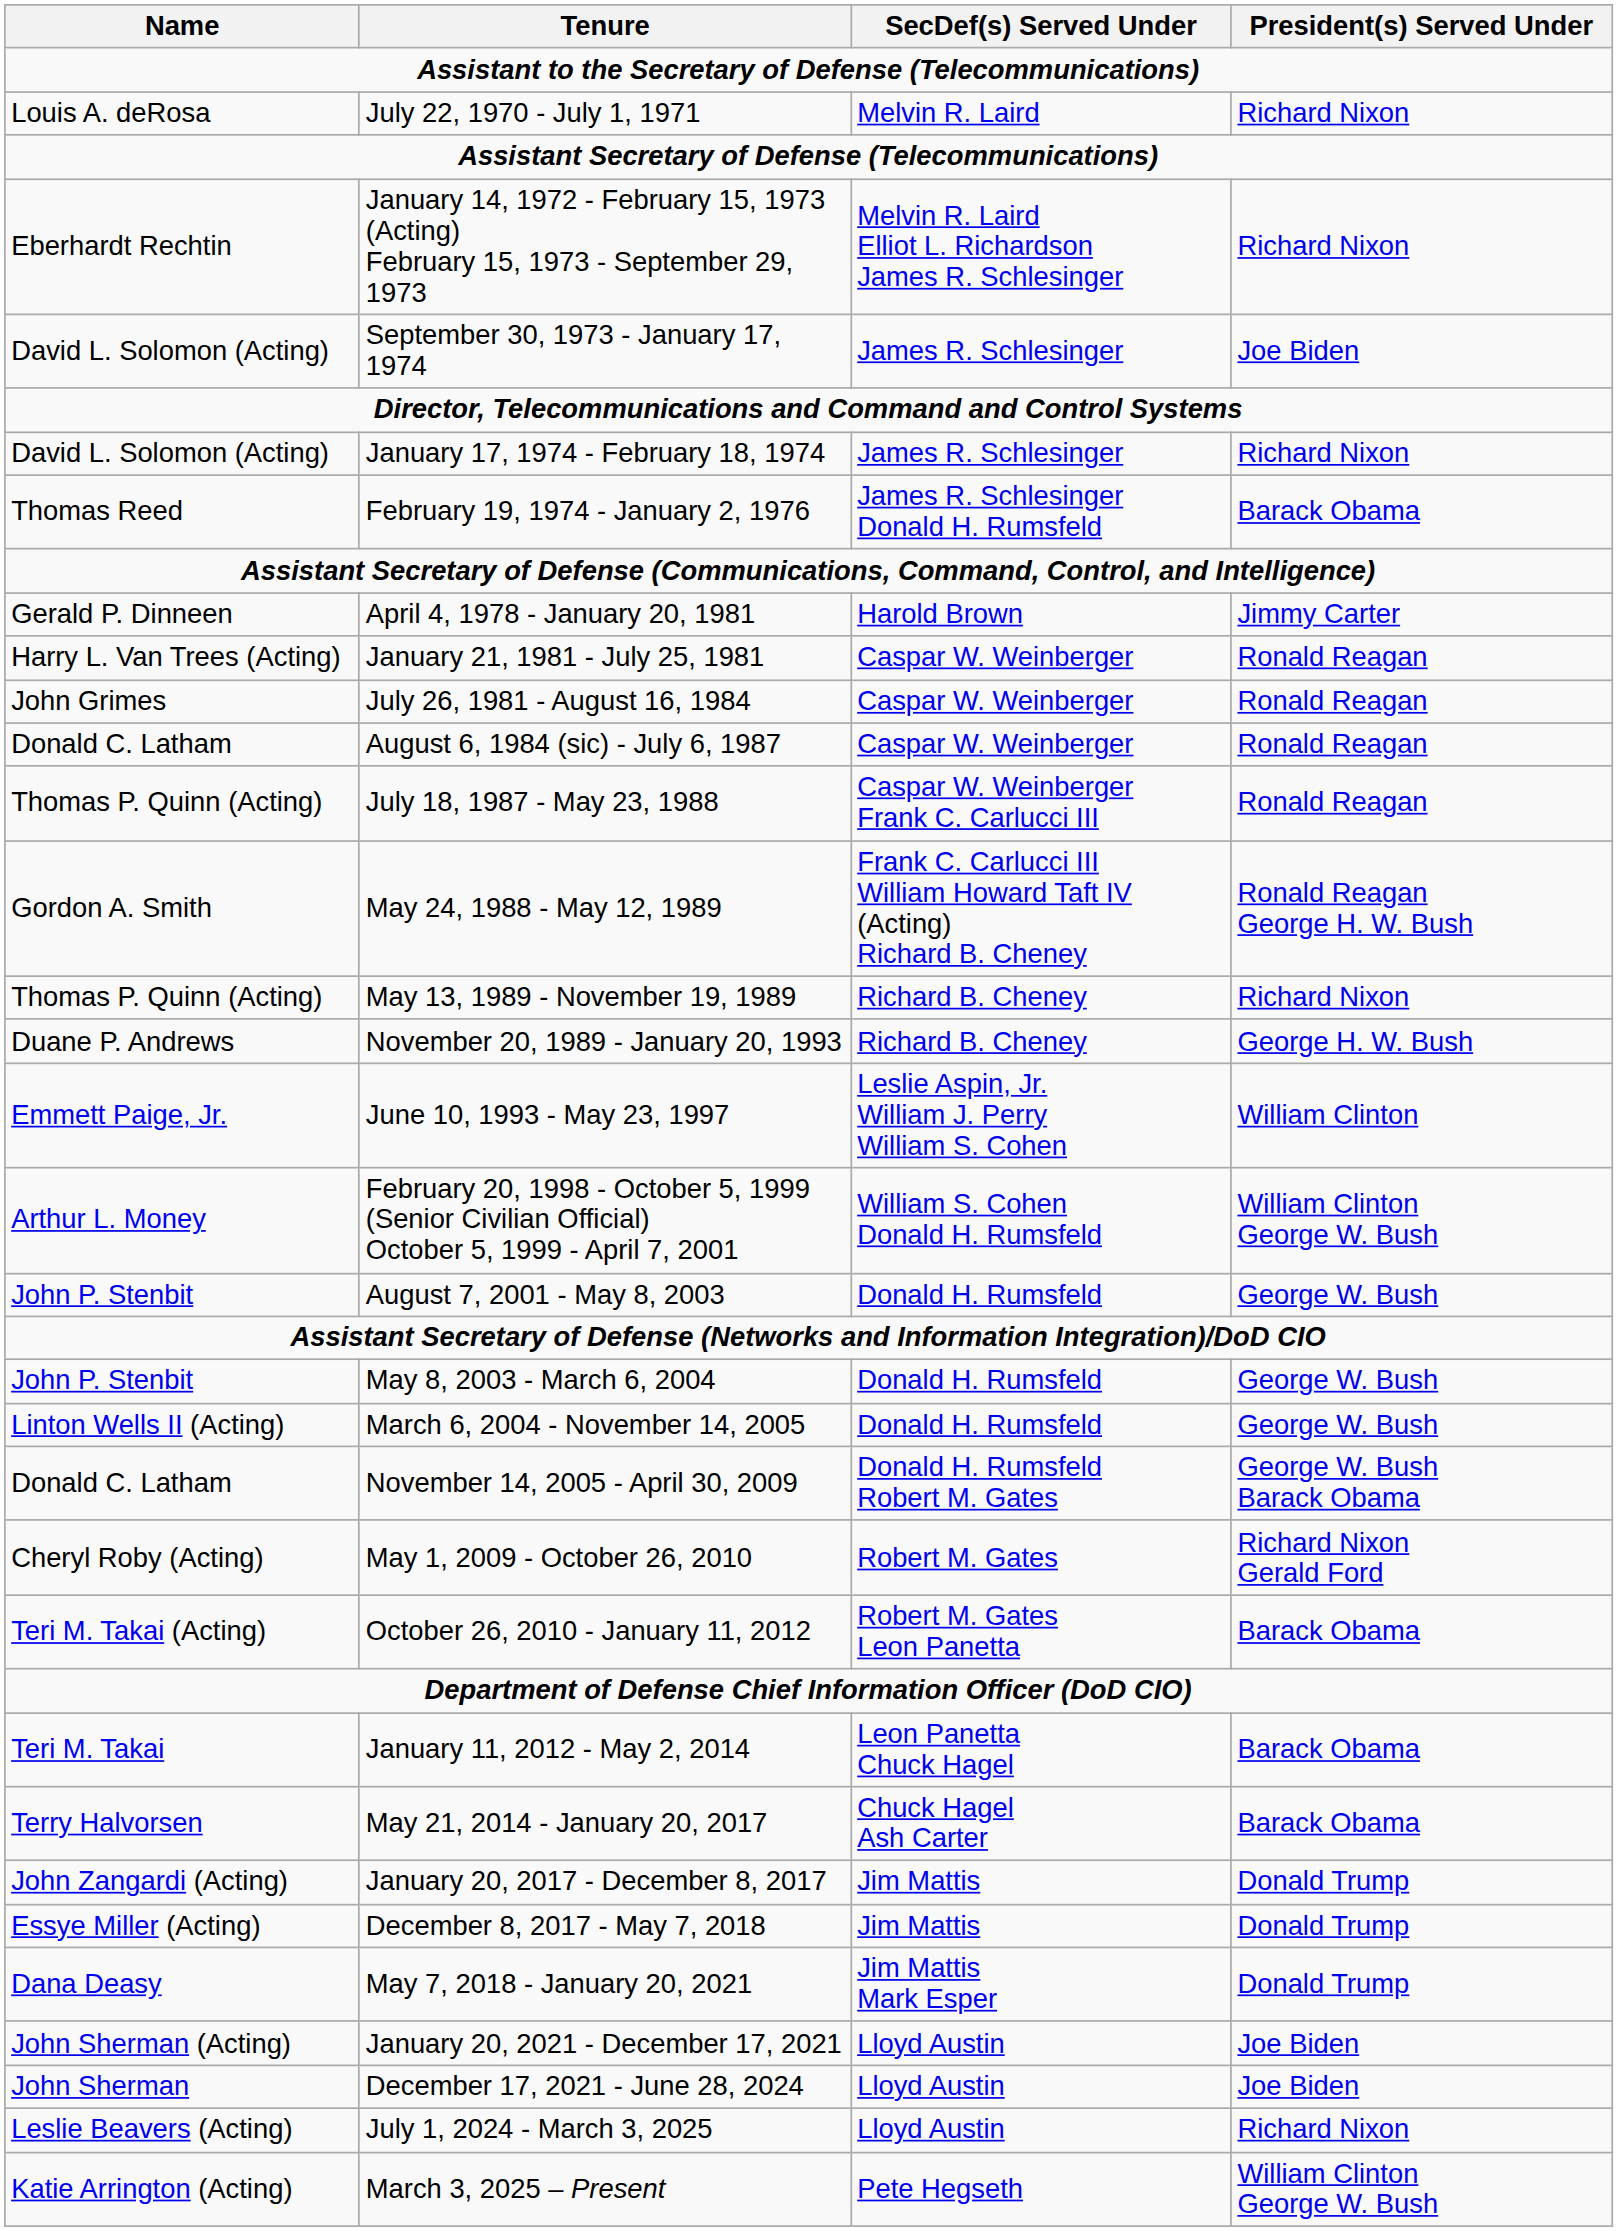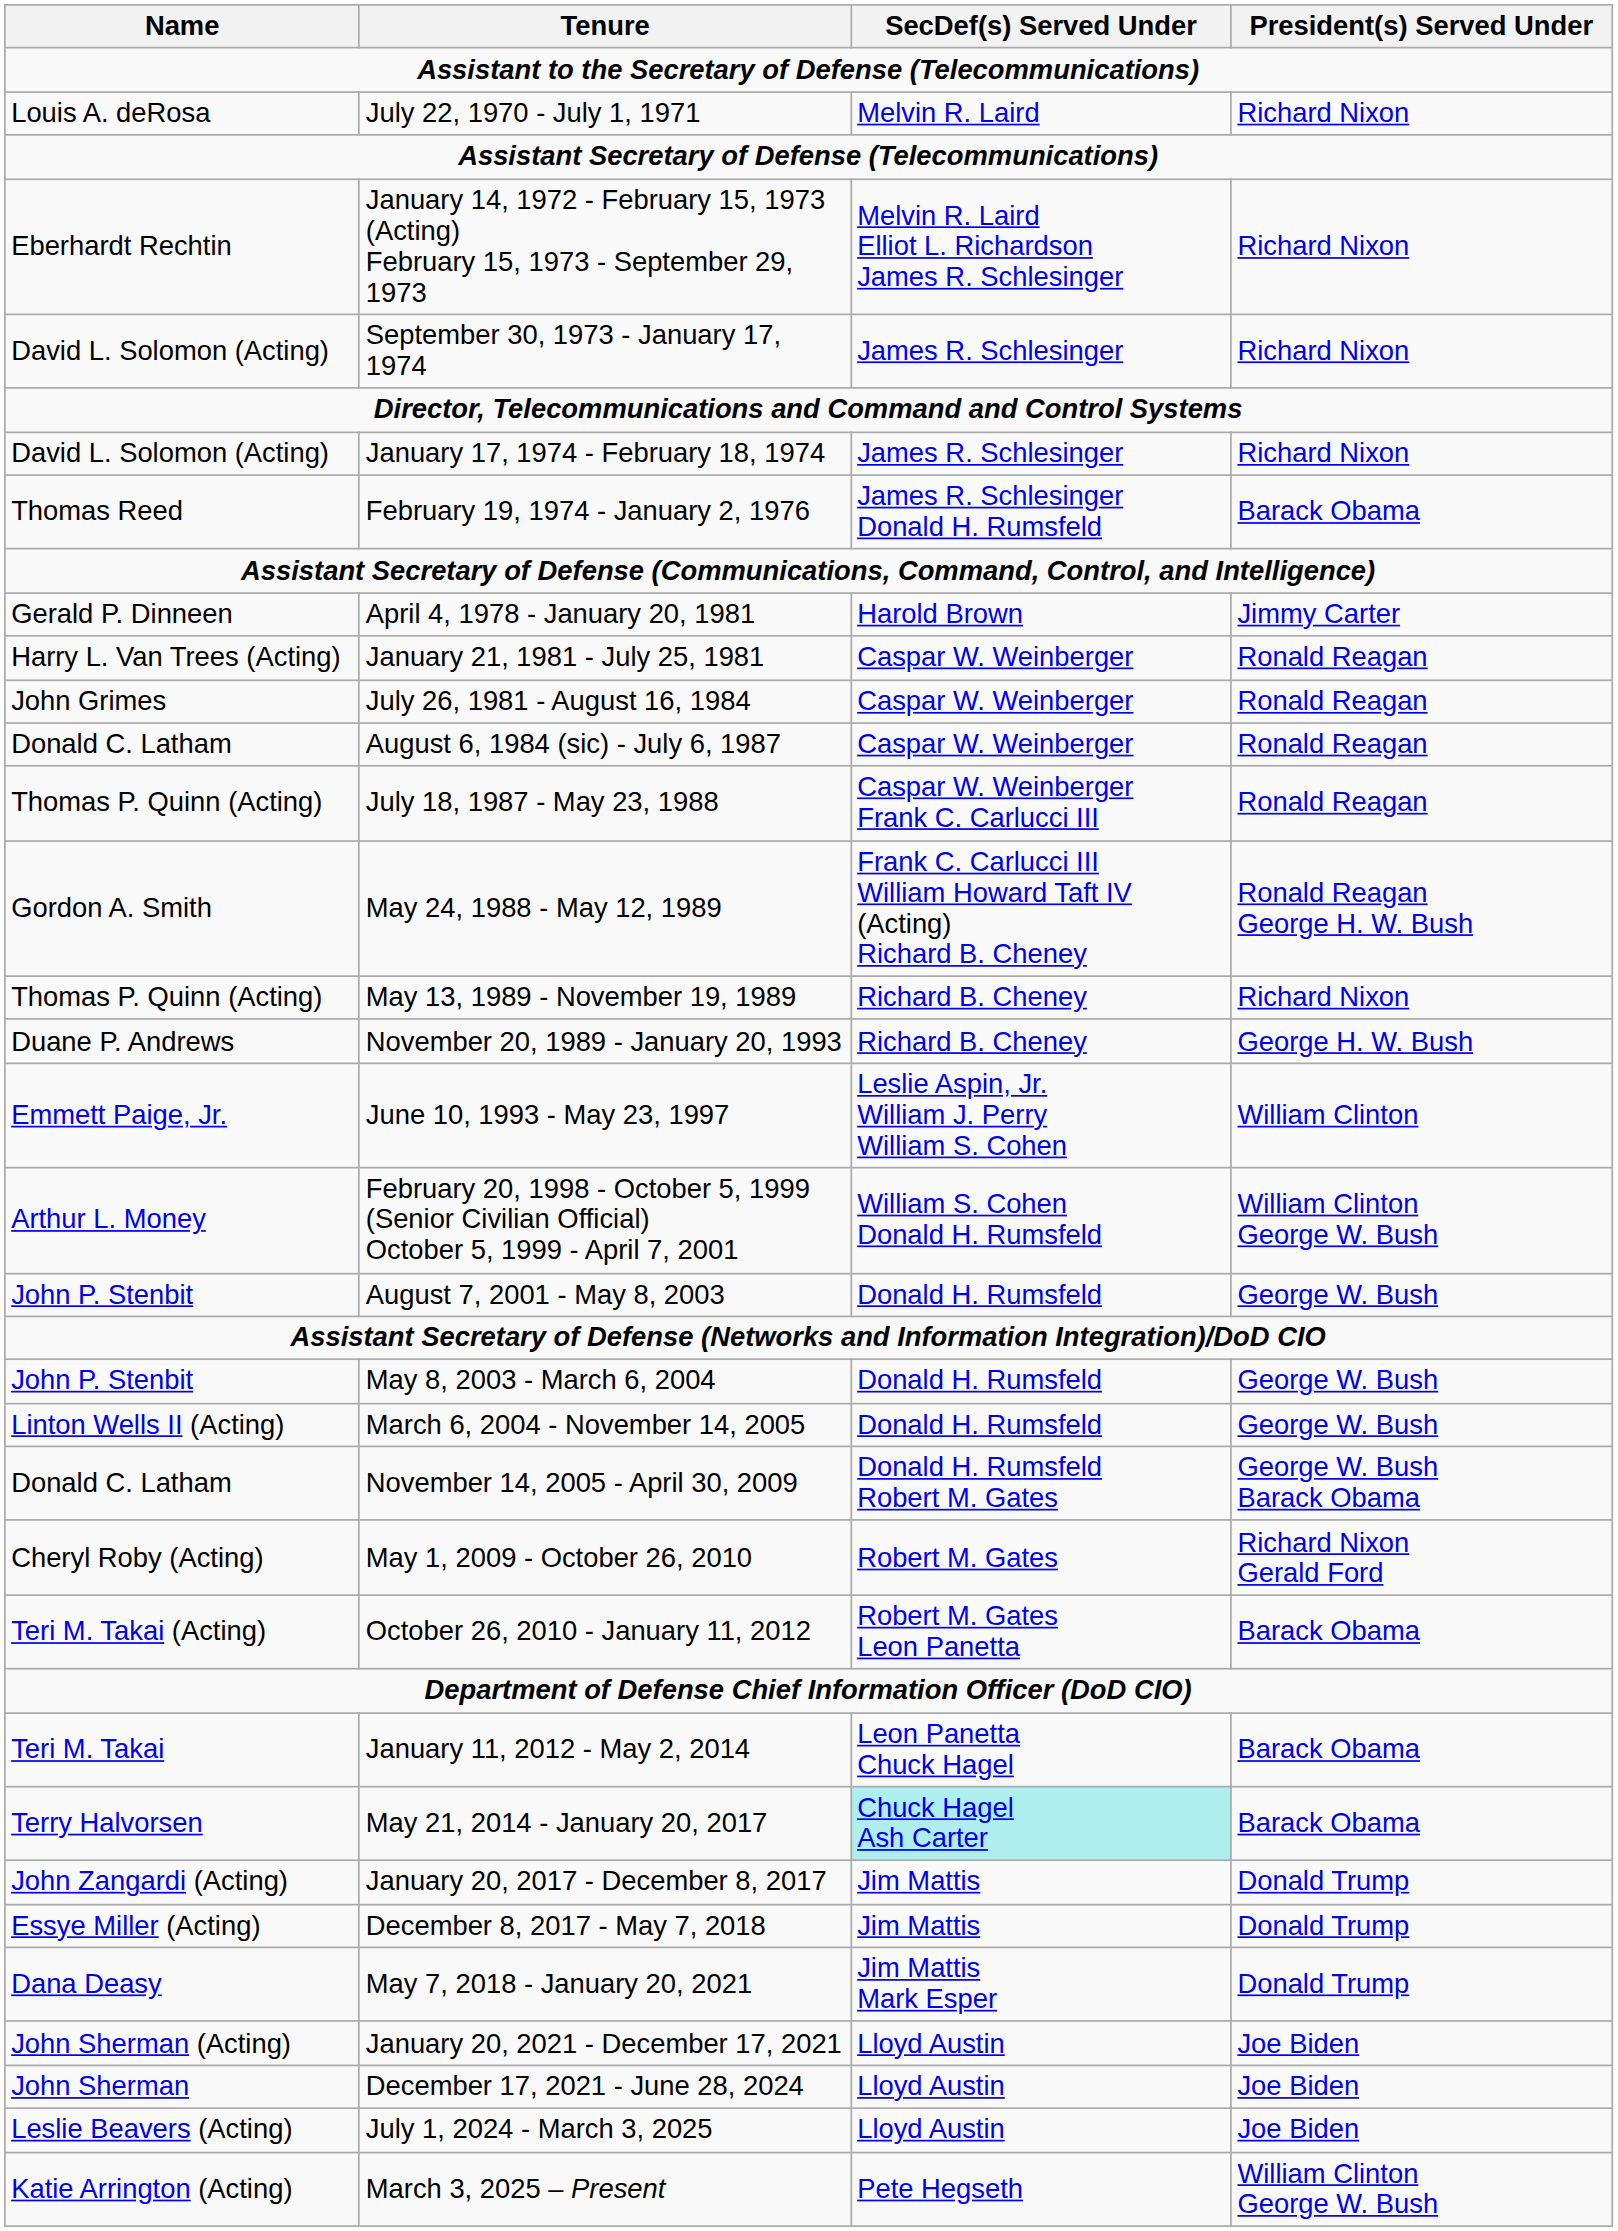September 30, 1973 - January 17, 1974 | President(s) Served Under: Joe Biden -> Richard Nixon
May 21, 2014 - January 20, 2017 | SecDef(s) Served Under: no background -> paleturquoise background
July 1, 2024 - March 3, 2025 | President(s) Served Under: Richard Nixon -> Joe Biden
